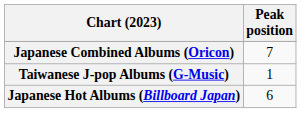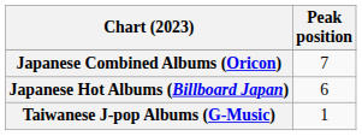rows swapped: Japanese Hot Albums (Billboard Japan) <-> Taiwanese J-pop Albums (G-Music)
